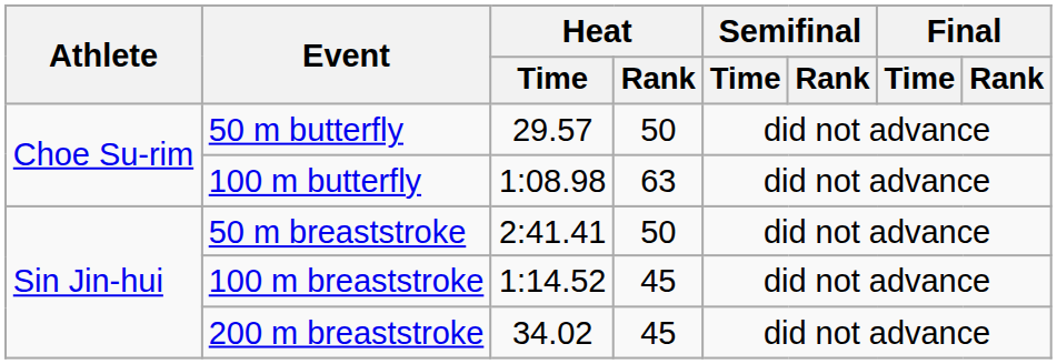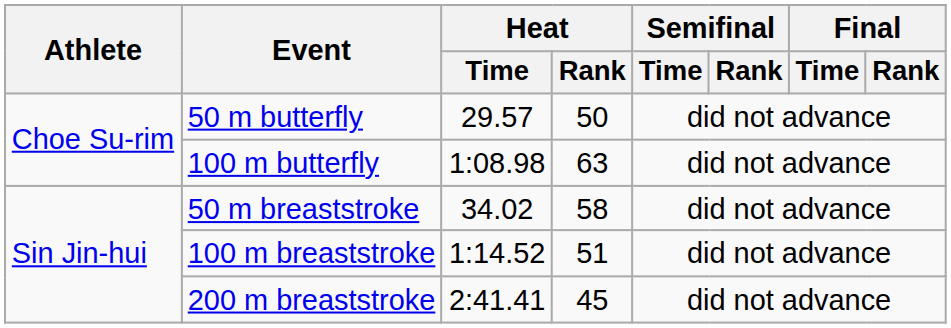50 m breaststroke | Heat / Time: 2:41.41 -> 34.02
50 m breaststroke | Heat / Rank: 50 -> 58
100 m breaststroke | Heat / Rank: 45 -> 51
200 m breaststroke | Heat / Time: 34.02 -> 2:41.41
